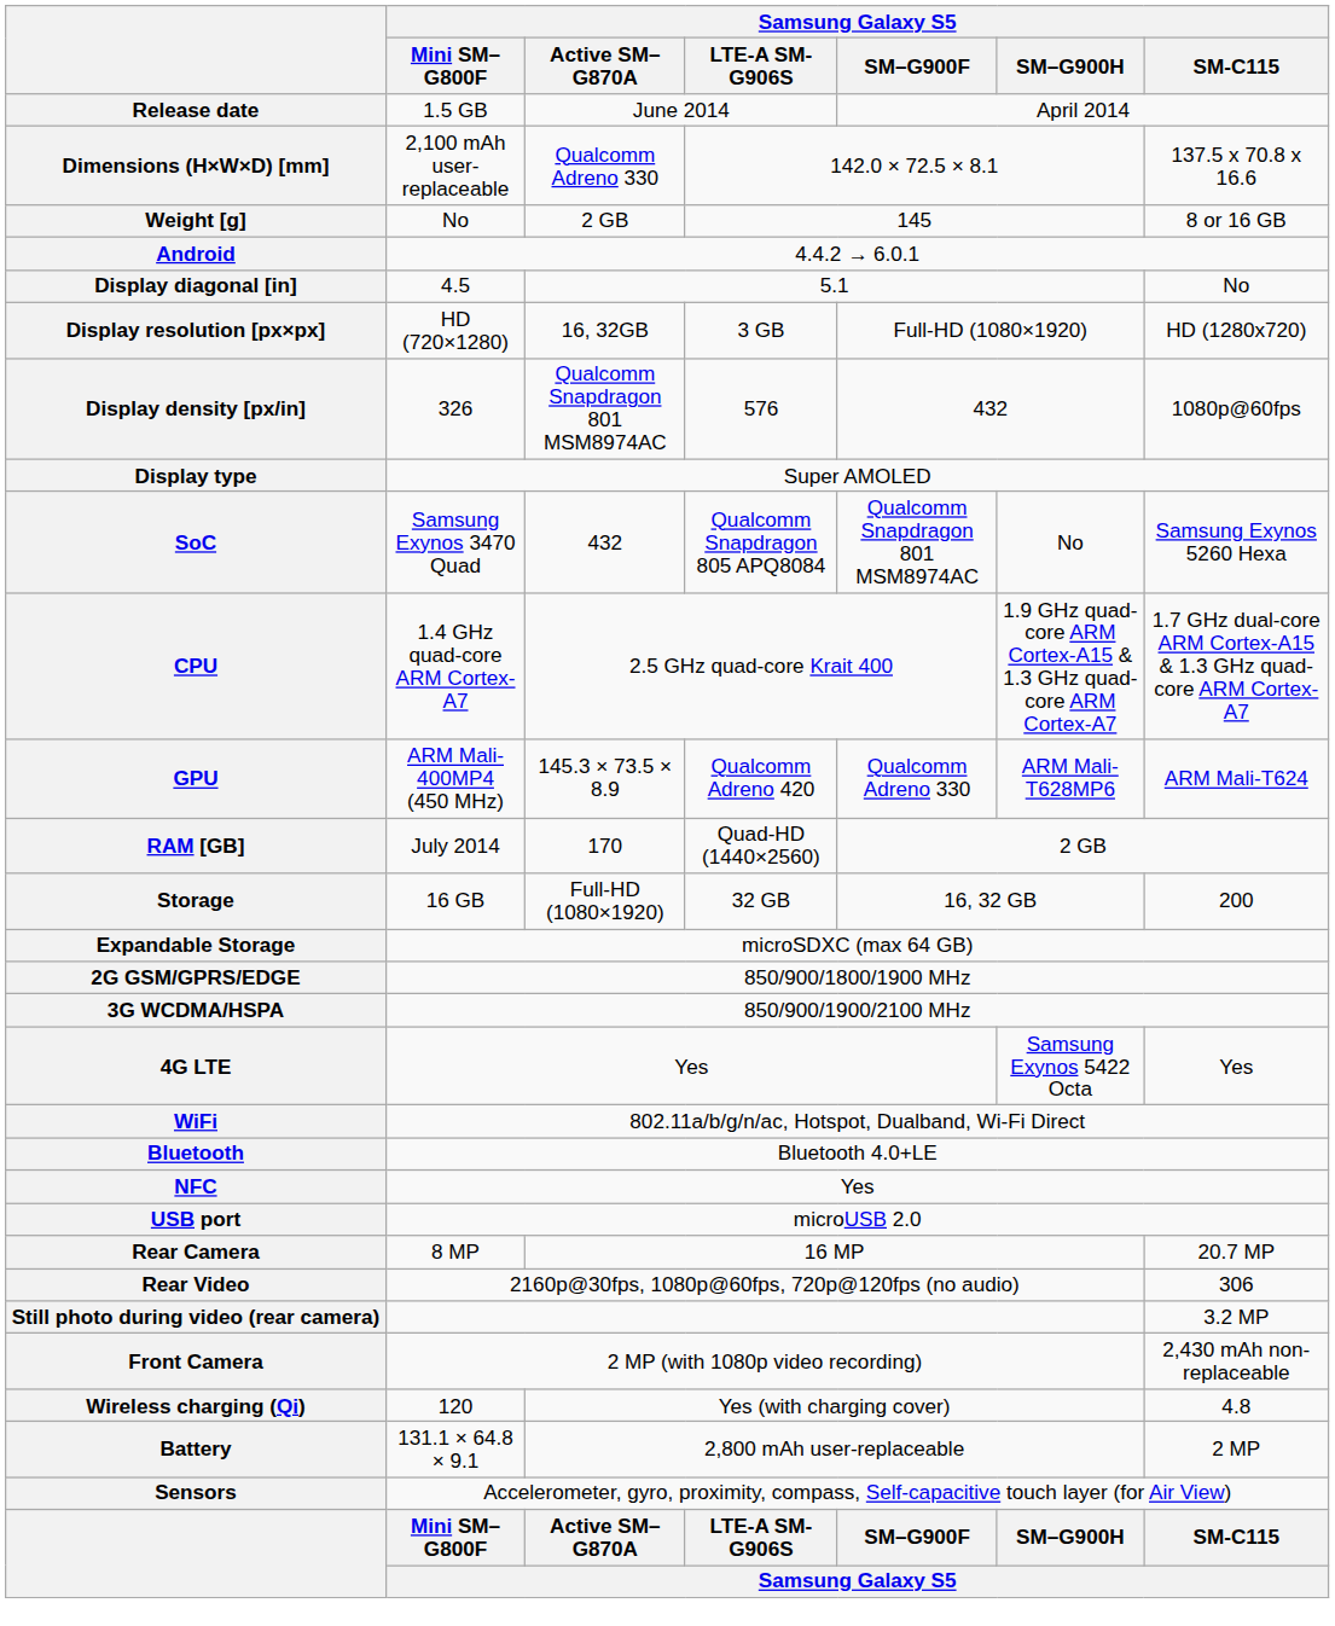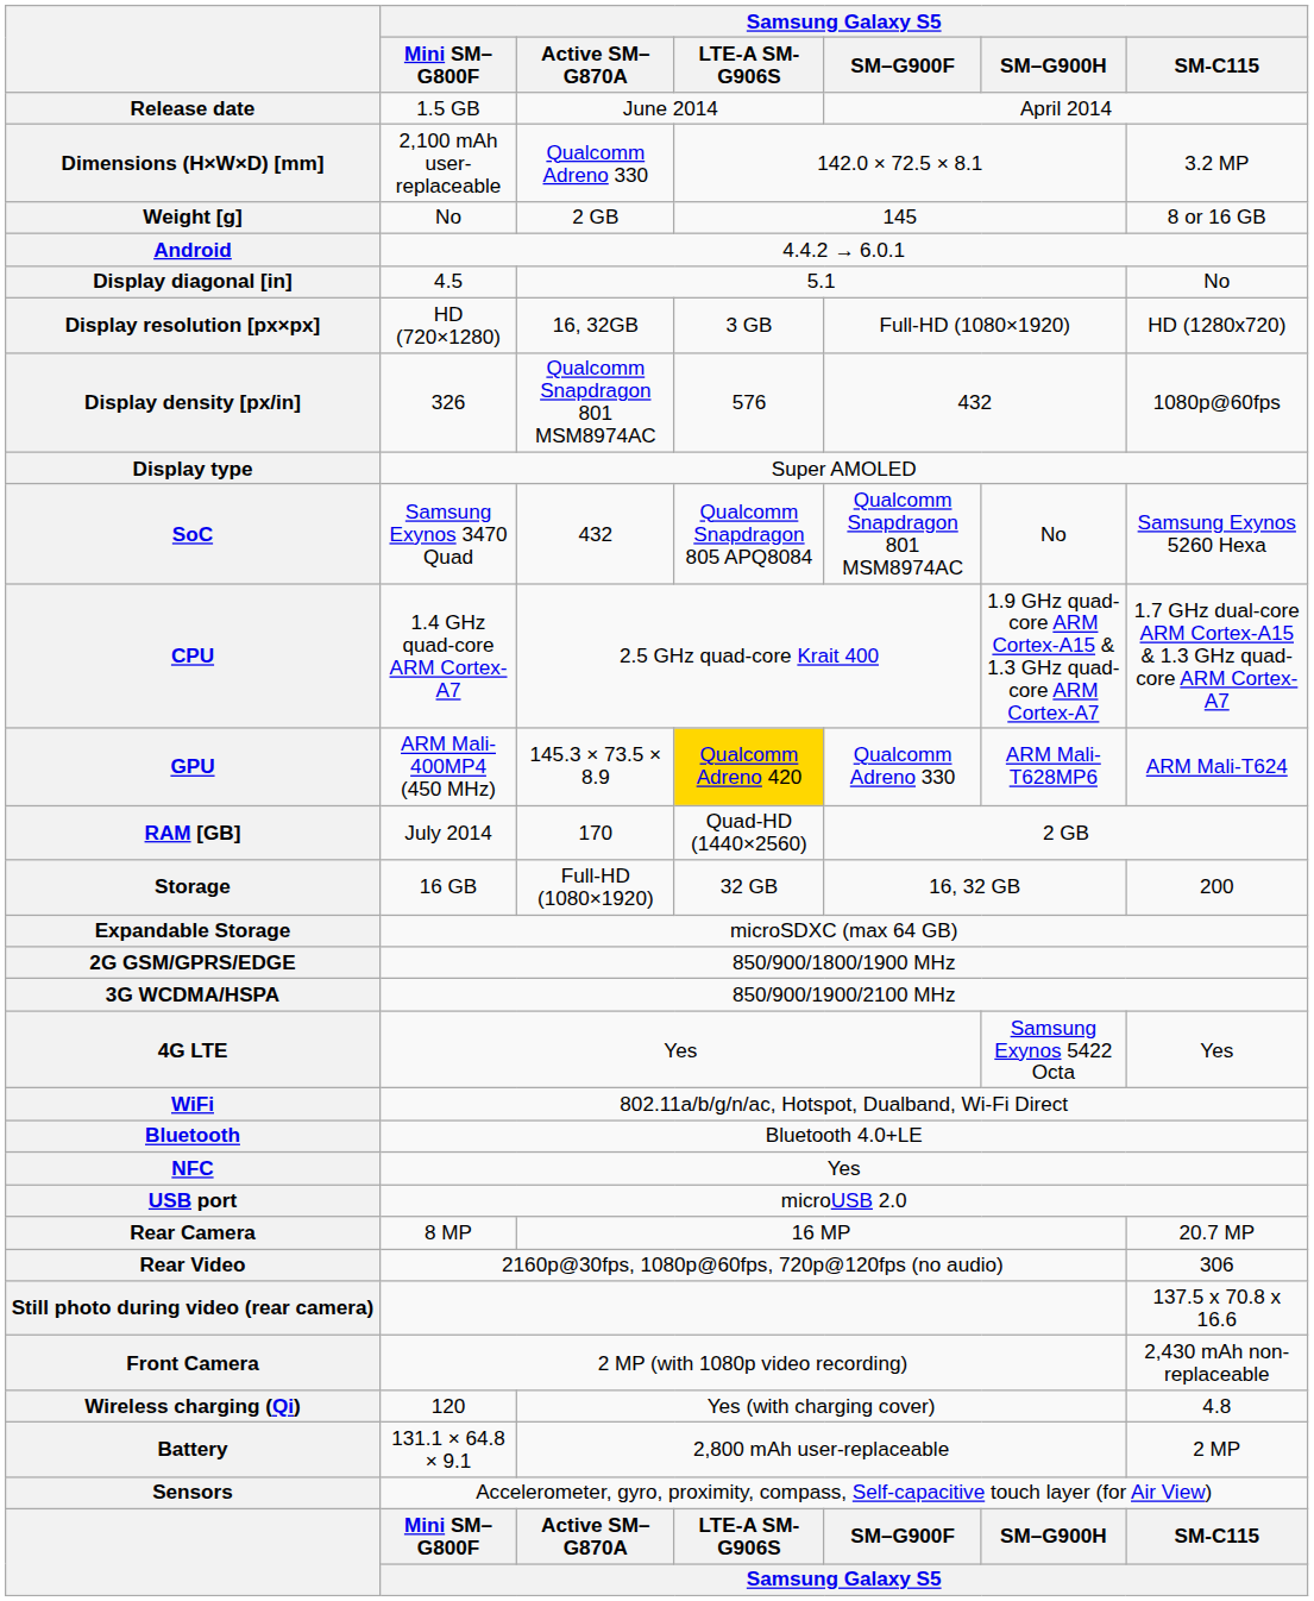Dimensions (H×W×D) [mm] | Samsung Galaxy S5 / SM-C115: 137.5 x 70.8 x 16.6 -> 3.2 MP
GPU | Samsung Galaxy S5 / LTE-A SM-G906S: no background -> gold background
Still photo during video (rear camera) | Samsung Galaxy S5 / SM-C115: 3.2 MP -> 137.5 x 70.8 x 16.6
